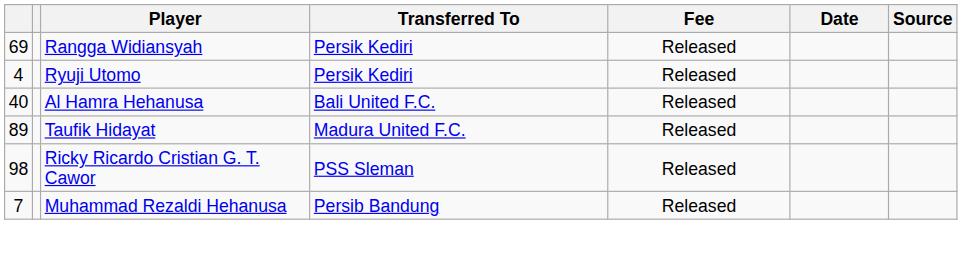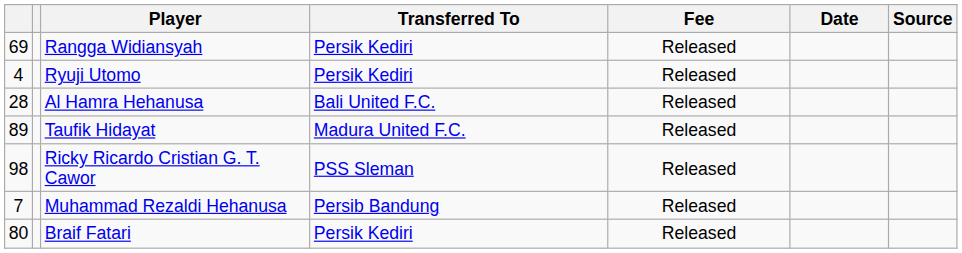Al Hamra Hehanusa | column 1: 40 -> 28
+ row: 80 | Braif Fatari | Persik Kediri | Released
